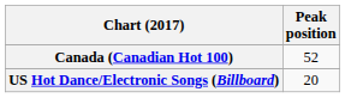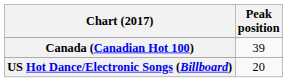Canada (Canadian Hot 100) | Peak position: 52 -> 39
